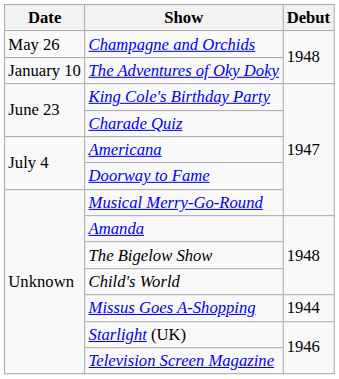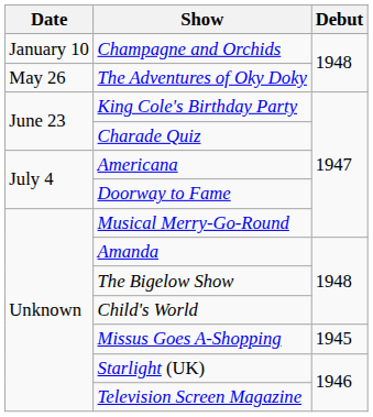Champagne and Orchids | Date: May 26 -> January 10
The Adventures of Oky Doky | Date: January 10 -> May 26
Missus Goes A-Shopping | Debut: 1944 -> 1945
